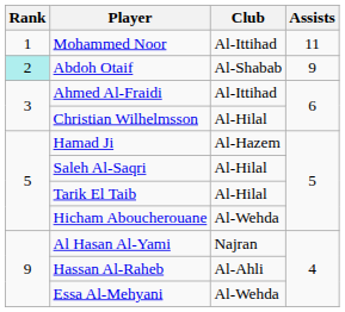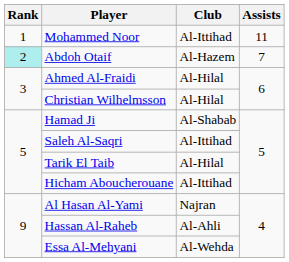Abdoh Otaif | Club: Al-Shabab -> Al-Hazem
Abdoh Otaif | Assists: 9 -> 7
Ahmed Al-Fraidi | Club: Al-Ittihad -> Al-Hilal
Hamad Ji | Club: Al-Hazem -> Al-Shabab
Saleh Al-Saqri | Club: Al-Hilal -> Al-Ittihad
Hicham Aboucherouane | Club: Al-Wehda -> Al-Ittihad
